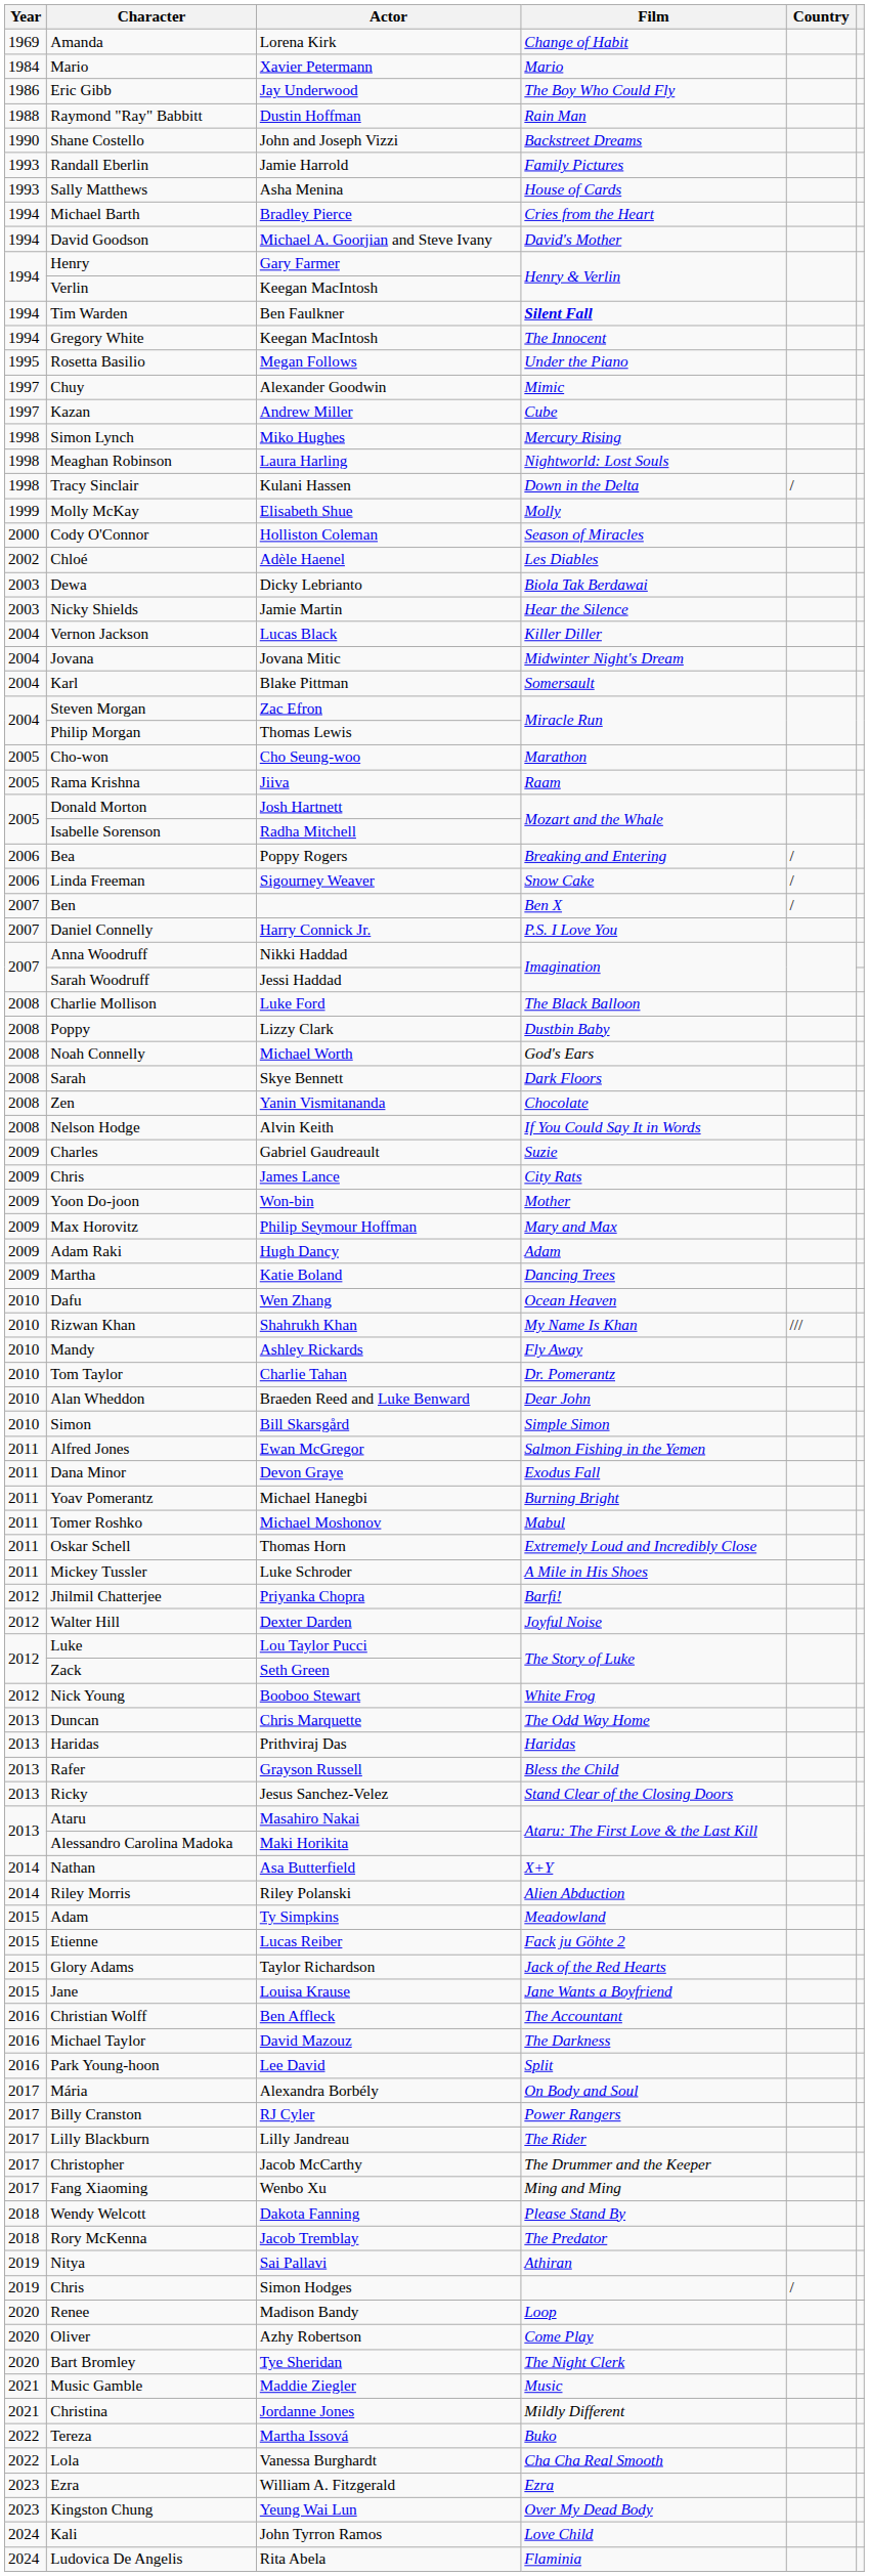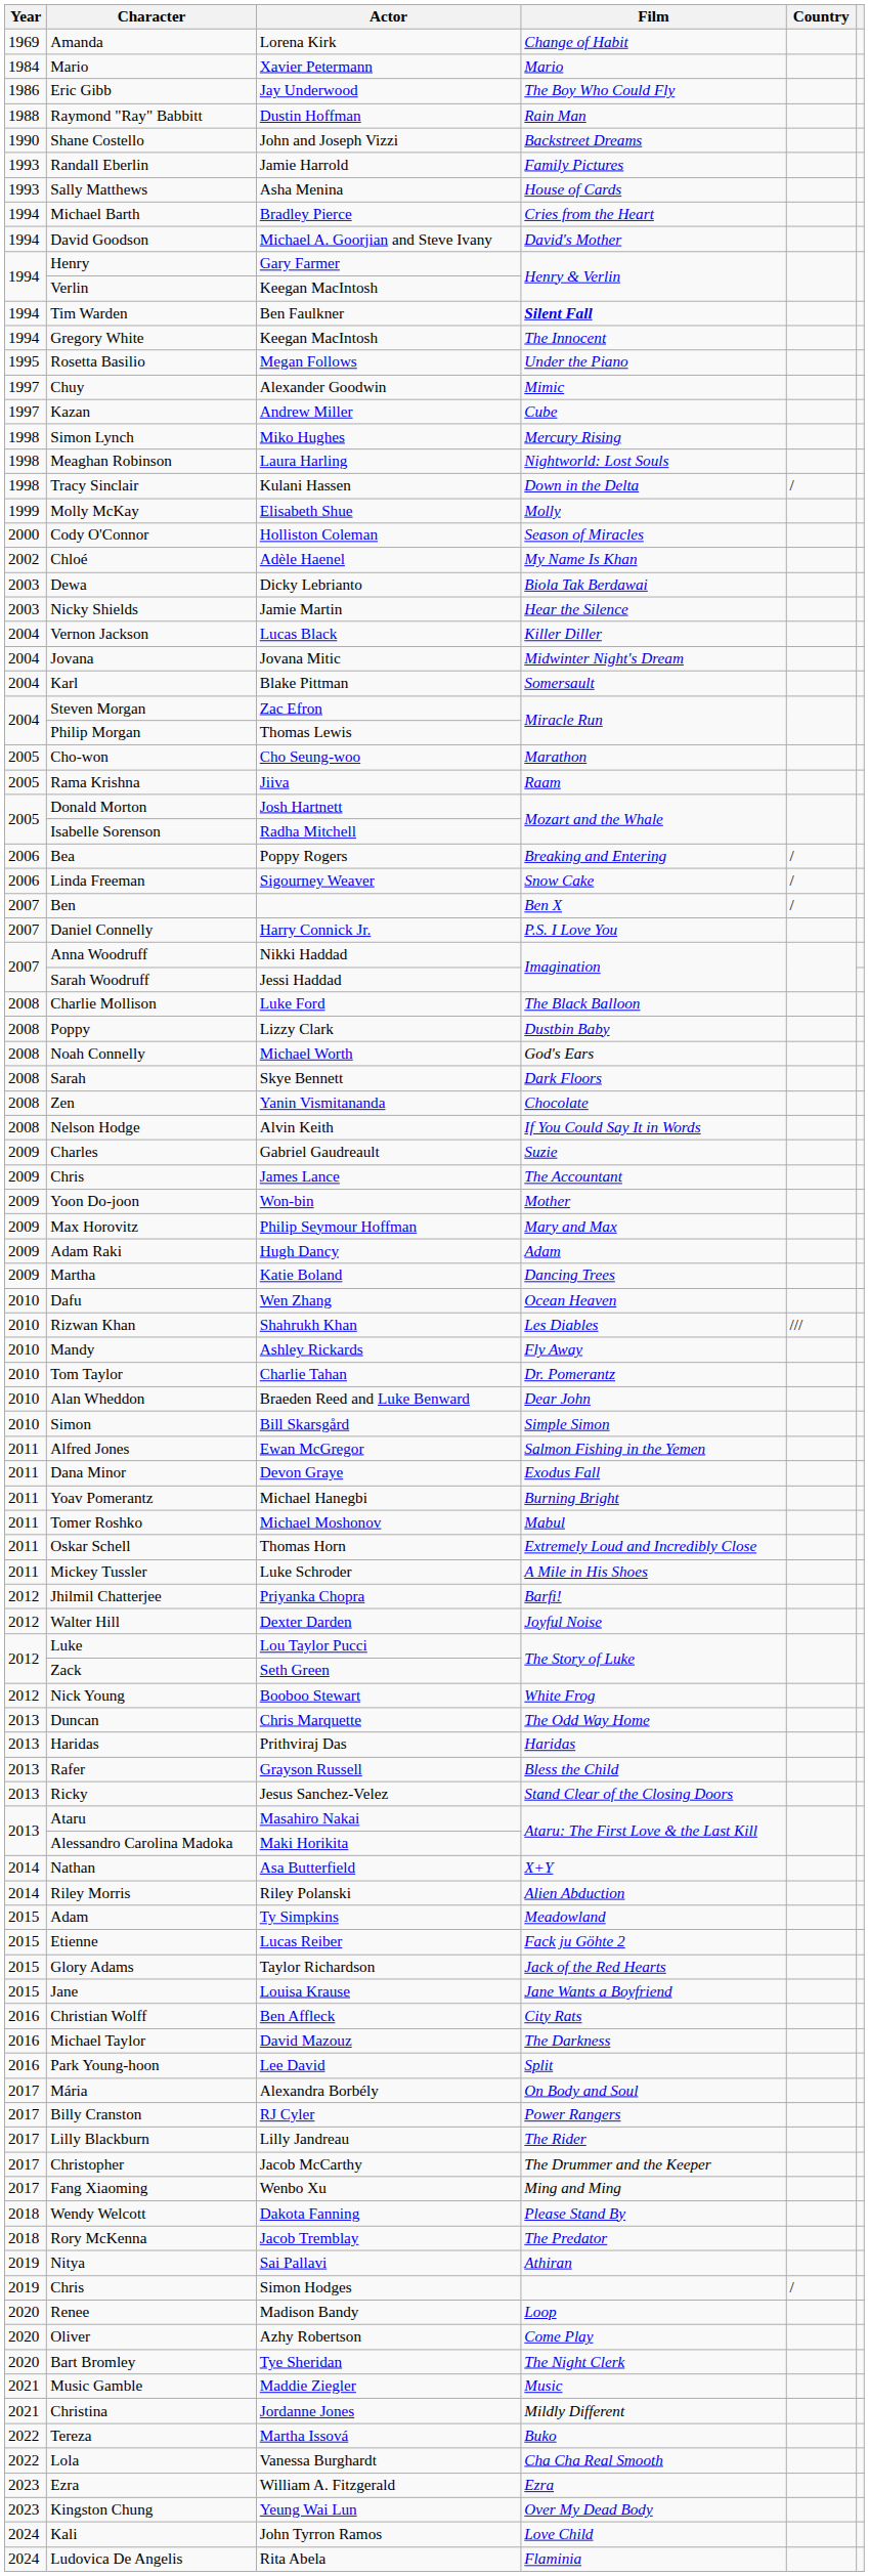Chloé | Film: Les Diables -> My Name Is Khan
Chris / James Lance | Film: City Rats -> The Accountant
Rizwan Khan | Film: My Name Is Khan -> Les Diables
Christian Wolff | Film: The Accountant -> City Rats
